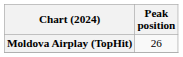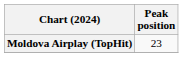Moldova Airplay (TopHit) | Peak position: 26 -> 23
